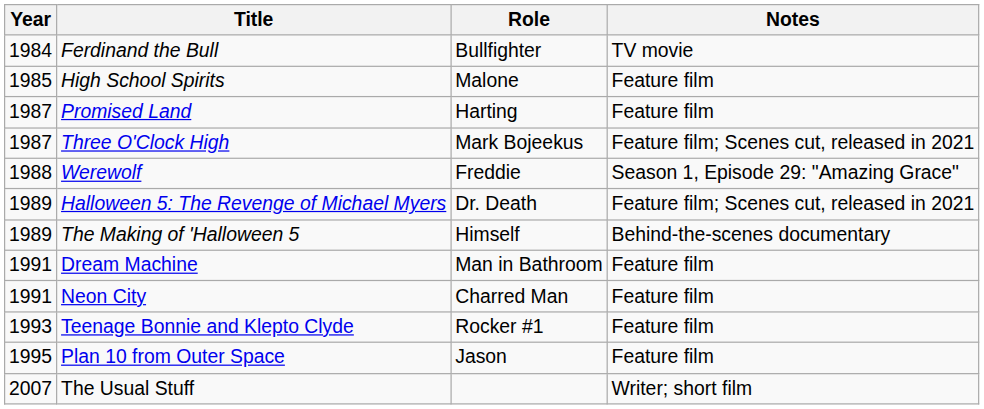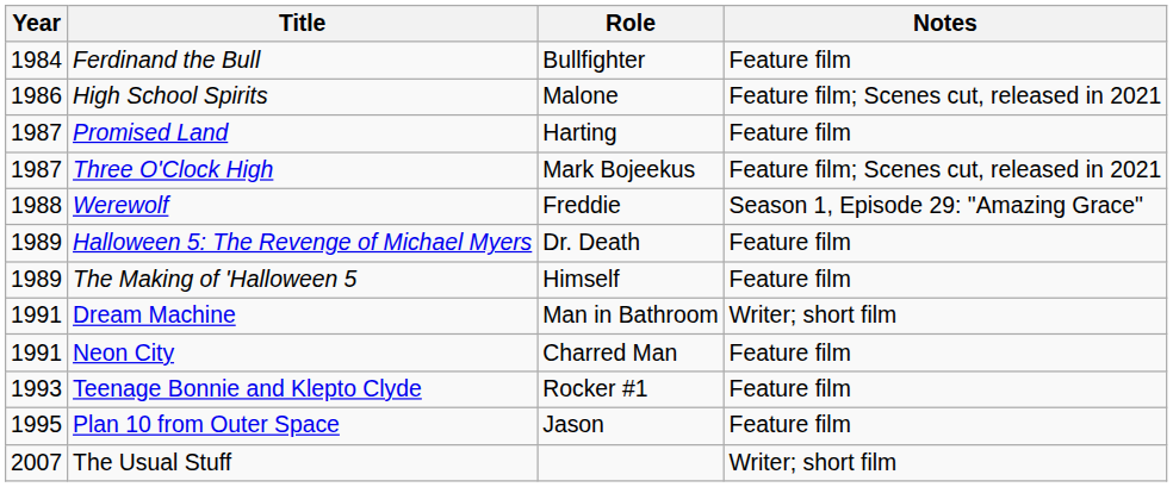Ferdinand the Bull | Notes: TV movie -> Feature film
High School Spirits | Year: 1985 -> 1986
High School Spirits | Notes: Feature film -> Feature film; Scenes cut, released in 2021
Halloween 5: The Revenge of Michael Myers | Notes: Feature film; Scenes cut, released in 2021 -> Feature film
The Making of 'Halloween 5 | Notes: Behind-the-scenes documentary -> Feature film
Dream Machine | Notes: Feature film -> Writer; short film
